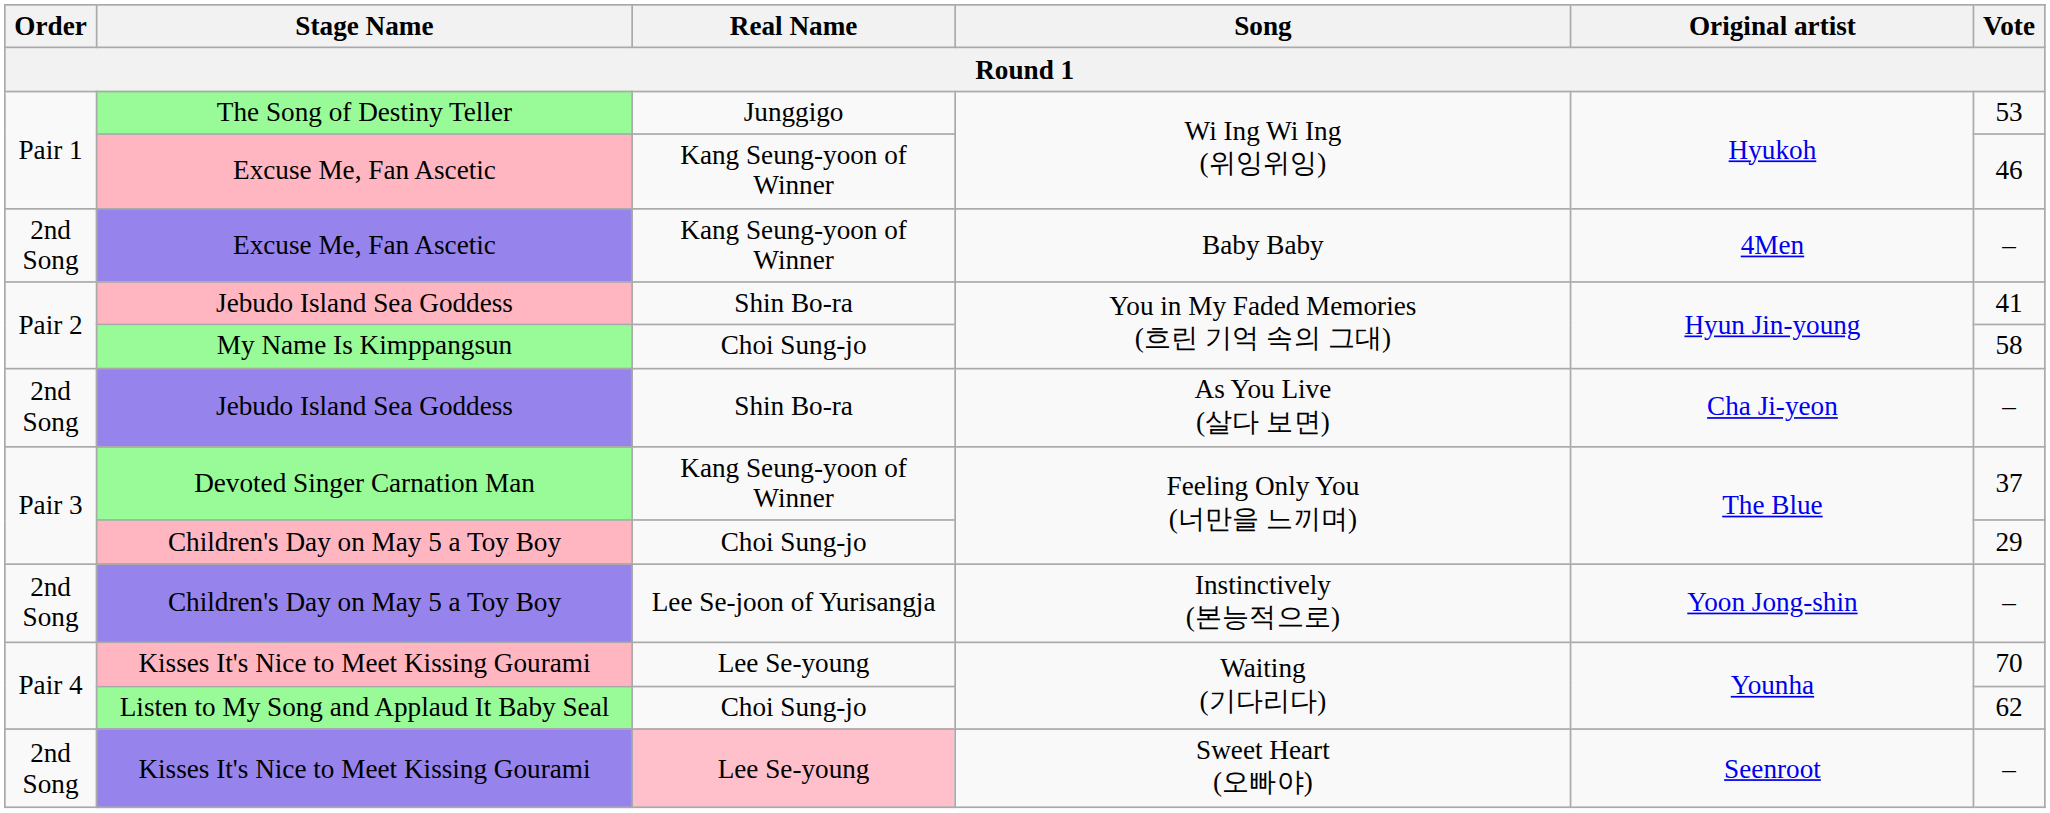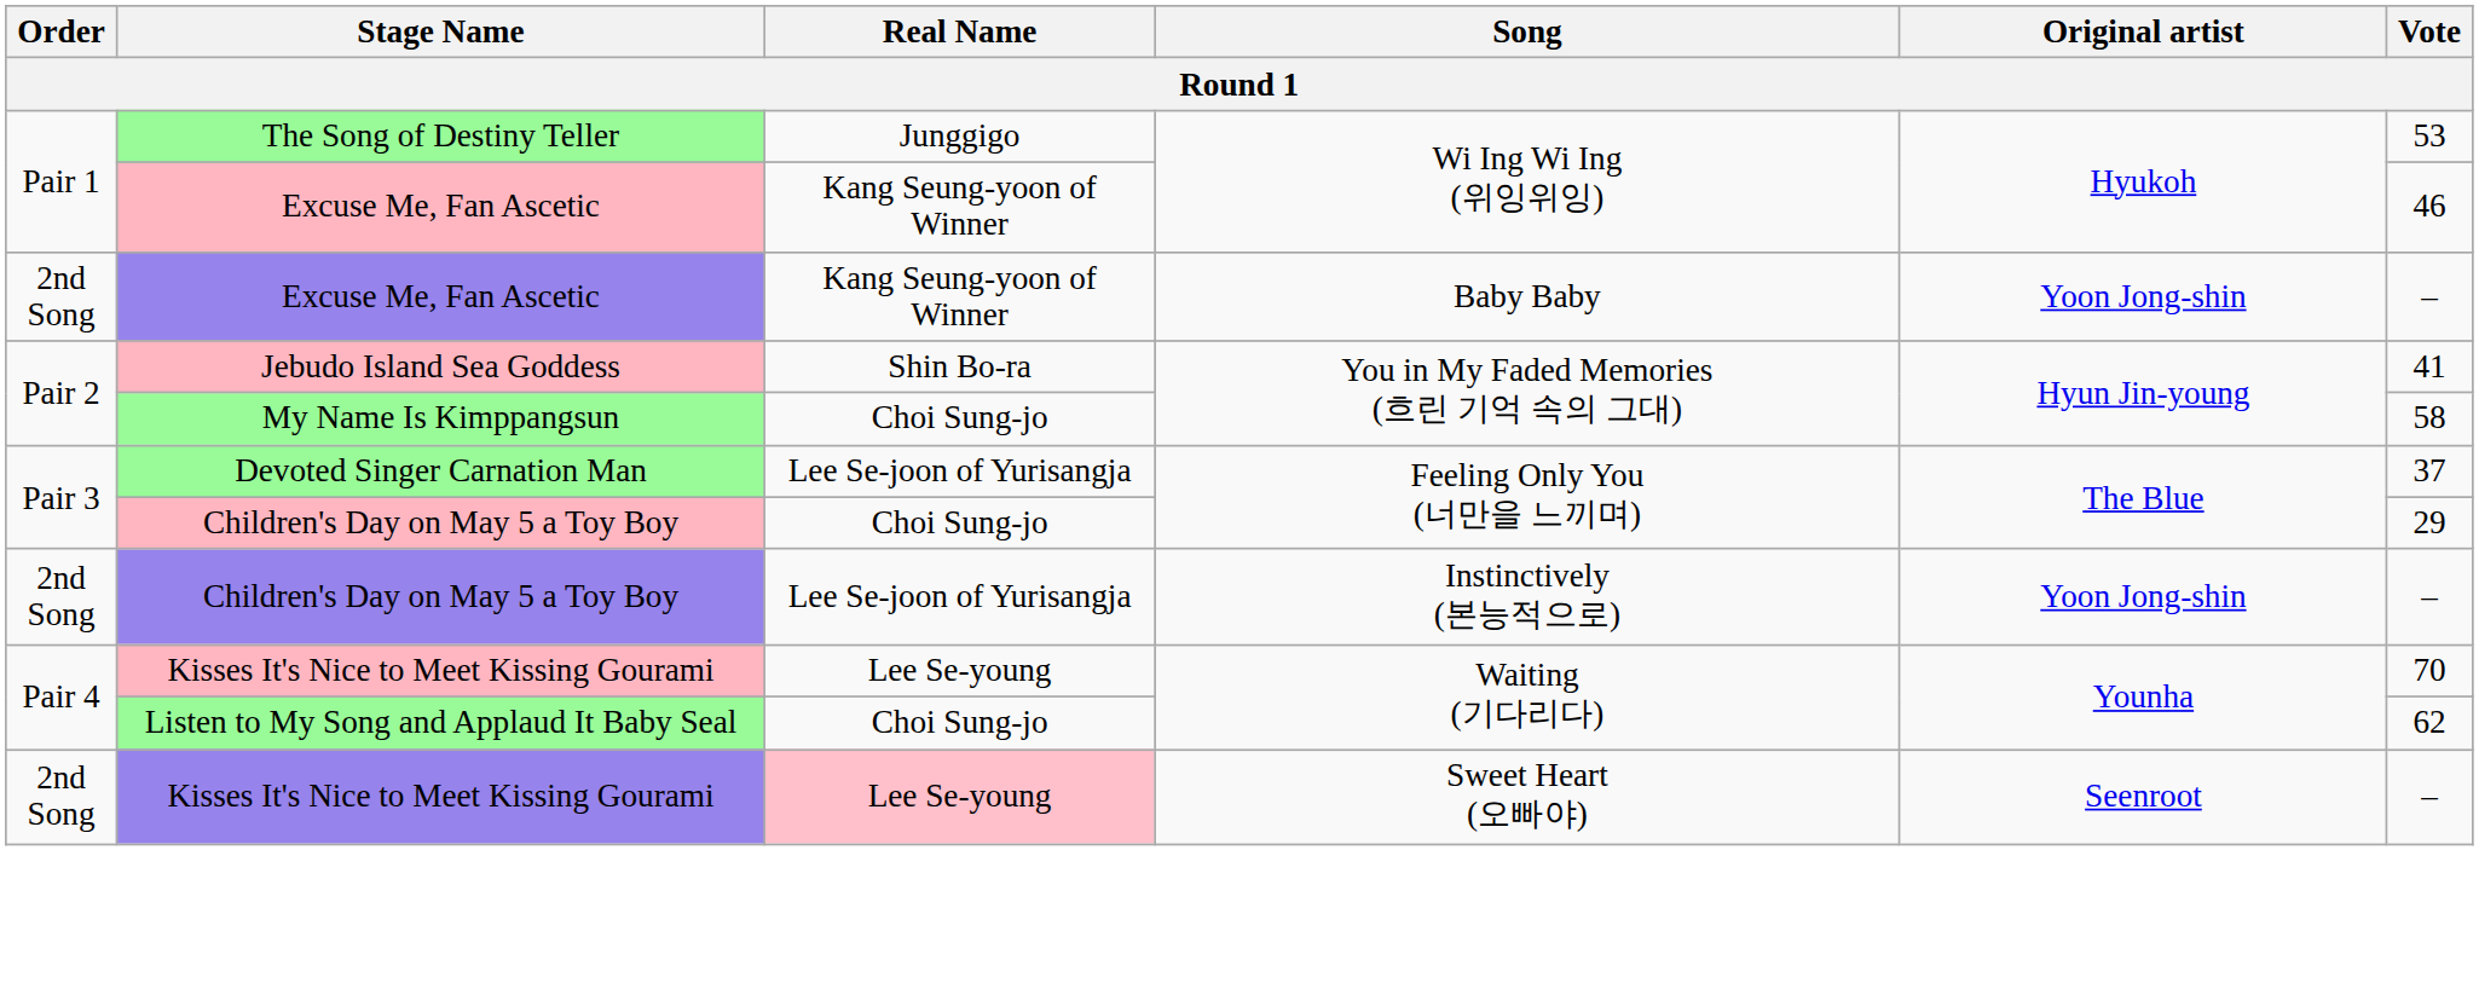Excuse Me, Fan Ascetic / Baby Baby | Original artist: 4Men -> Yoon Jong-shin
- row: 2nd Song | Jebudo Island Sea Goddess | Shin Bo-ra | As You Live (살다 보면) | Cha Ji-yeon | –
Devoted Singer Carnation Man | Real Name: Kang Seung-yoon of Winner -> Lee Se-joon of Yurisangja
